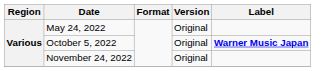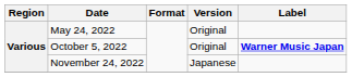November 24, 2022 | Version: Original -> Japanese
